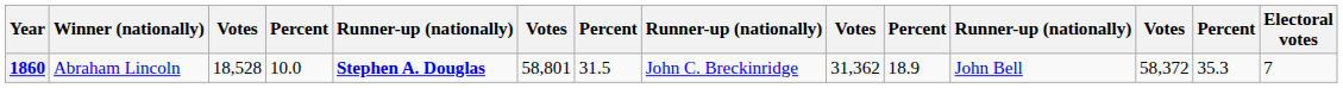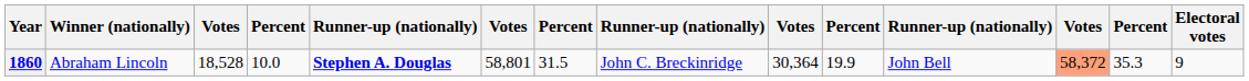1860 | column 9: 31,362 -> 30,364
1860 | column 10: 18.9 -> 19.9
1860 | column 12: no background -> lightsalmon background
1860 | Electoral votes: 7 -> 9
